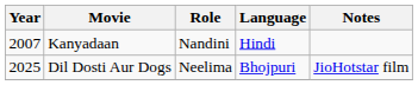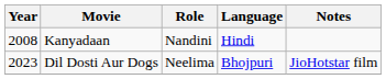Kanyadaan | Year: 2007 -> 2008
Dil Dosti Aur Dogs | Year: 2025 -> 2023
